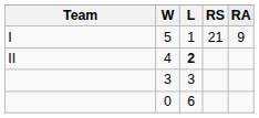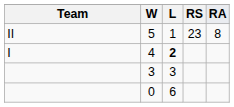5 | Team: I -> II
5 | RS: 21 -> 23
5 | RA: 9 -> 8
4 | Team: II -> I
